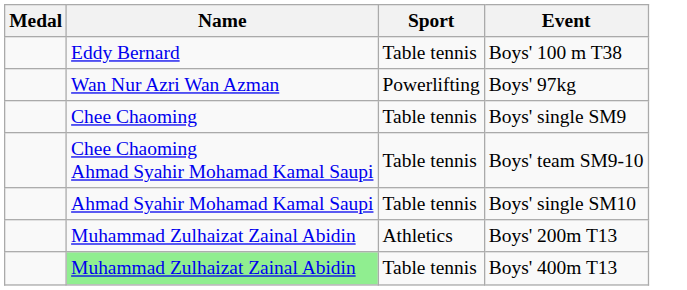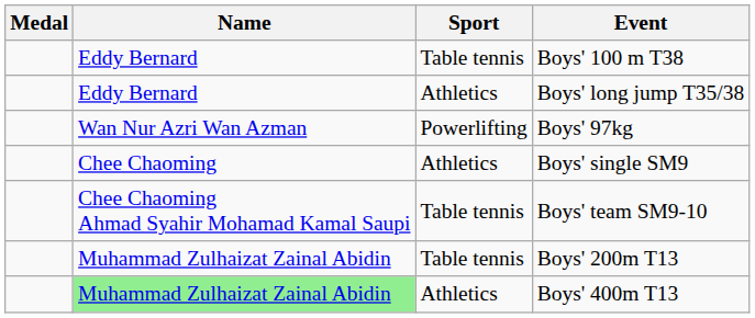+ row: Eddy Bernard | Athletics | Boys' long jump T35/38
Boys' single SM9 | Sport: Table tennis -> Athletics
- row: Ahmad Syahir Mohamad Kamal Saupi | Table tennis | Boys' single SM10
Boys' 200m T13 | Sport: Athletics -> Table tennis
Boys' 400m T13 | Sport: Table tennis -> Athletics
